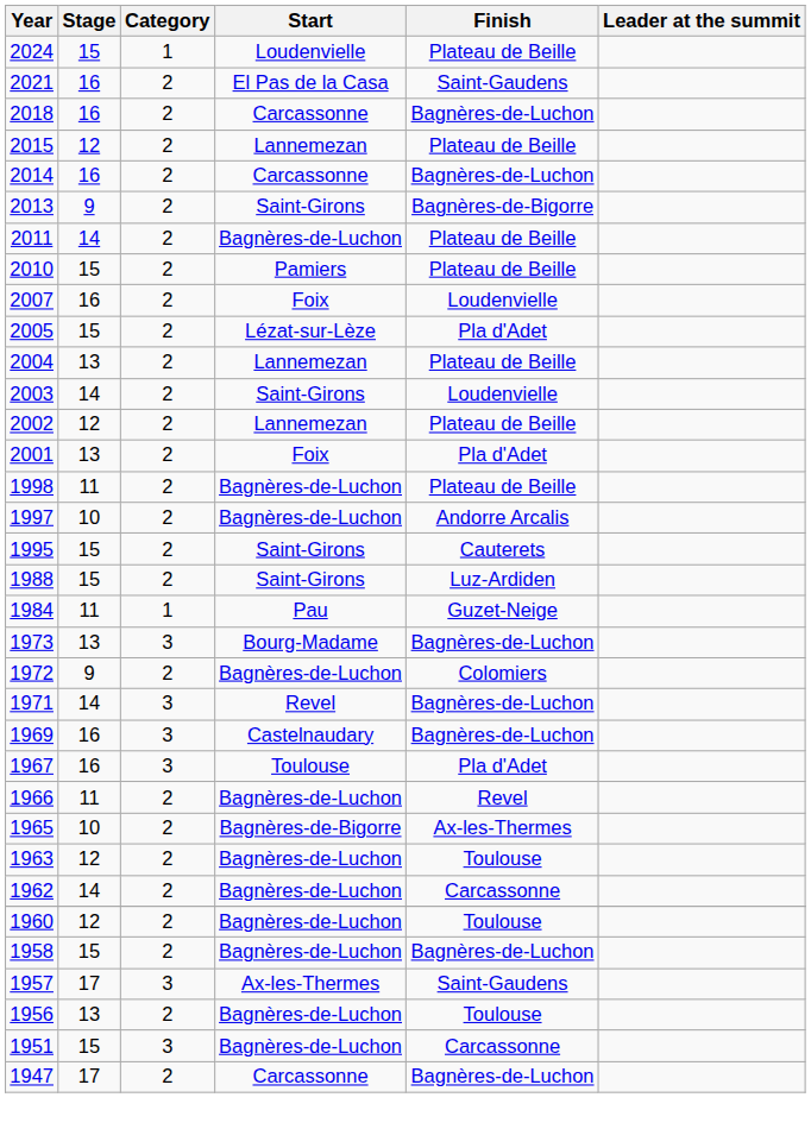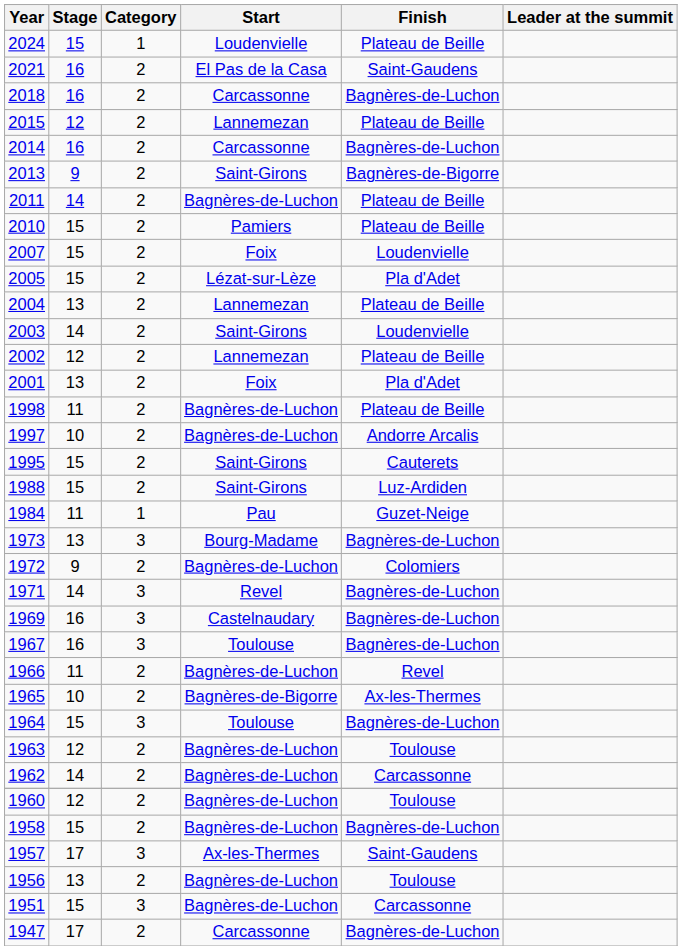2007 | Stage: 16 -> 15
1967 | Finish: Pla d'Adet -> Bagnères-de-Luchon
+ row: 1964 | 15 | 3 | Toulouse | Bagnères-de-Luchon
